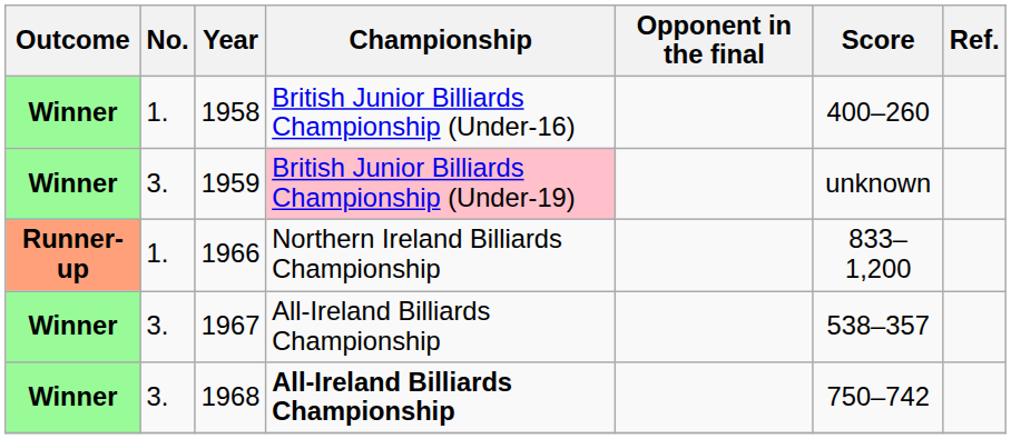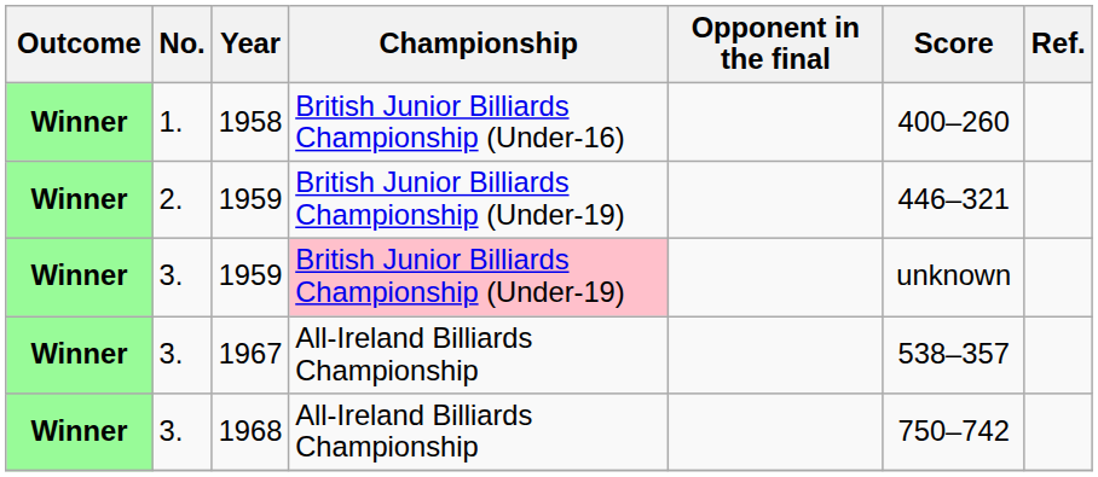+ row: Winner | 2. | 1959 | British Junior Billiards Championship (Under-19) | 446–321
- row: Runner-up | 1. | 1966 | Northern Ireland Billiards Championship | 833–1,200
1968 | Championship: bold -> normal
